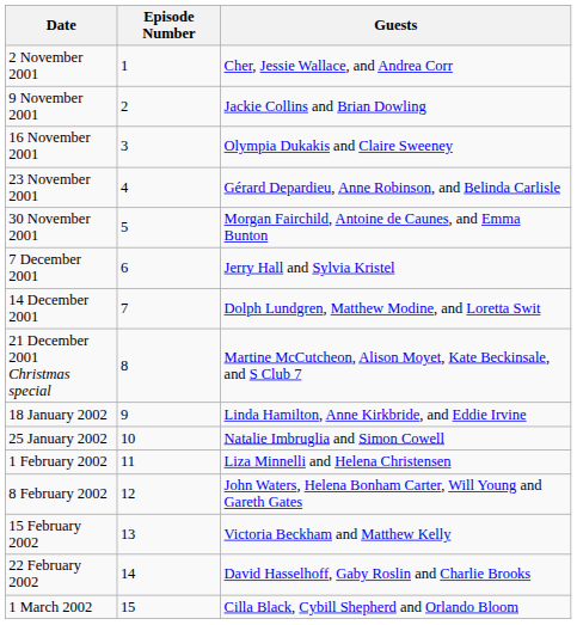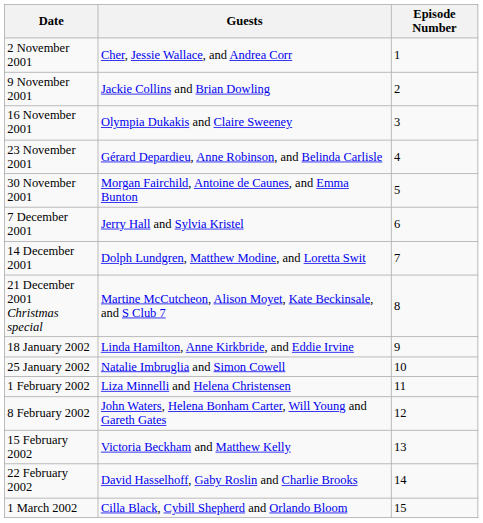columns swapped: Episode Number <-> Guests
